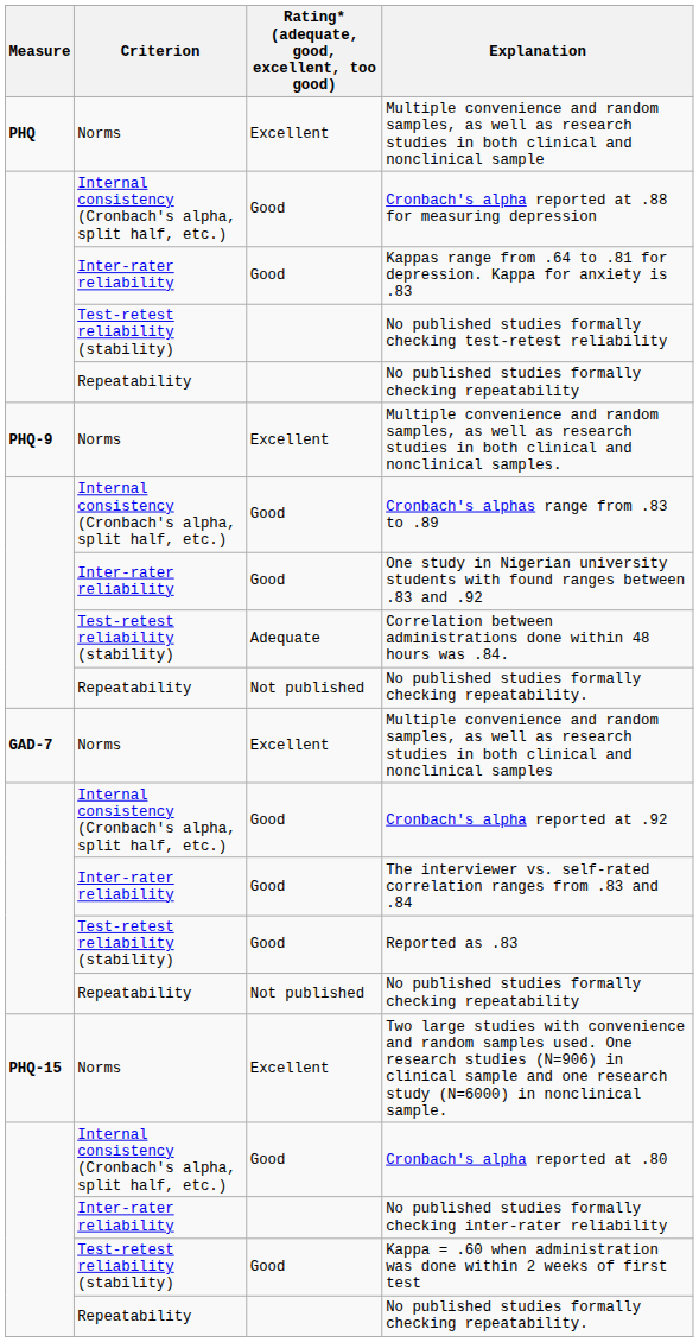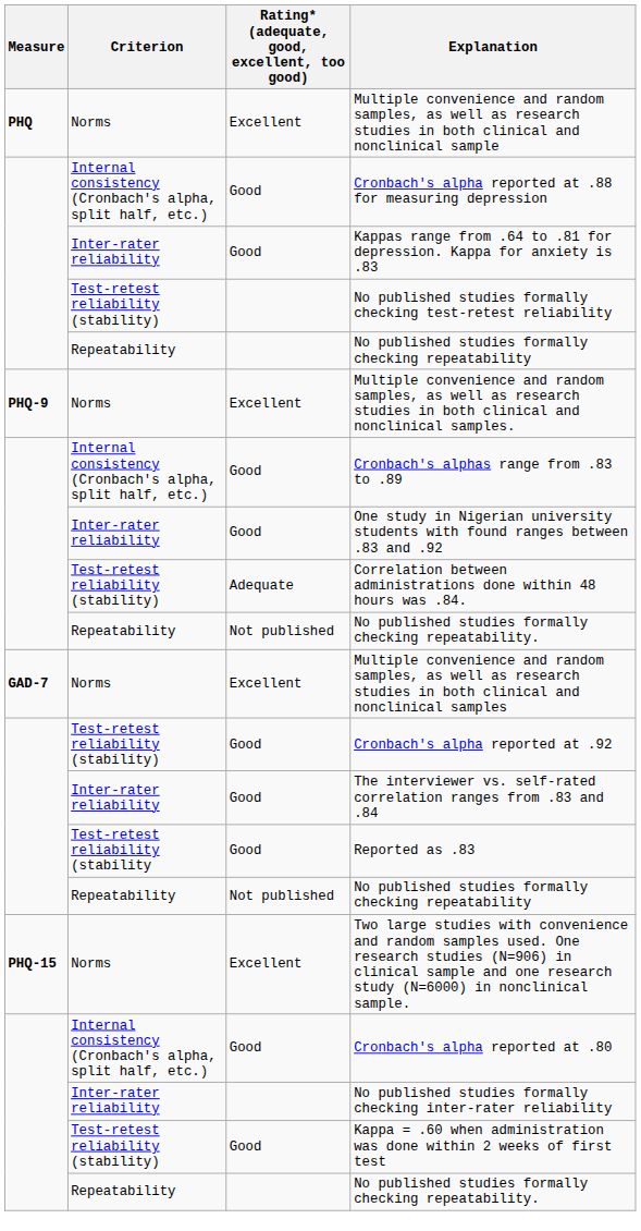Cronbach's alpha reported at .92 | Criterion: Internal consistency (Cronbach's alpha, split half, etc.) -> Test-retest reliability (stability)
Reported as .83 | Criterion: Test-retest reliability (stability) -> Test-retest reliability (stability
